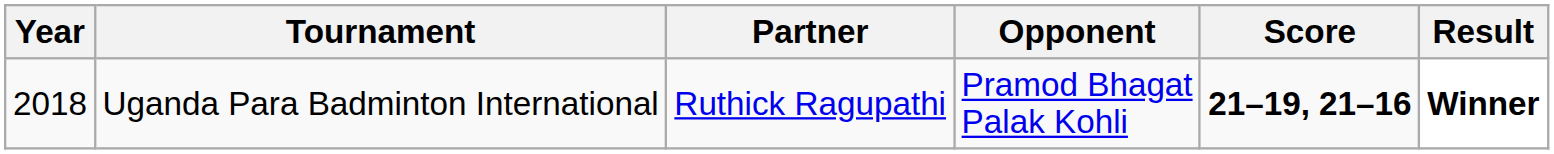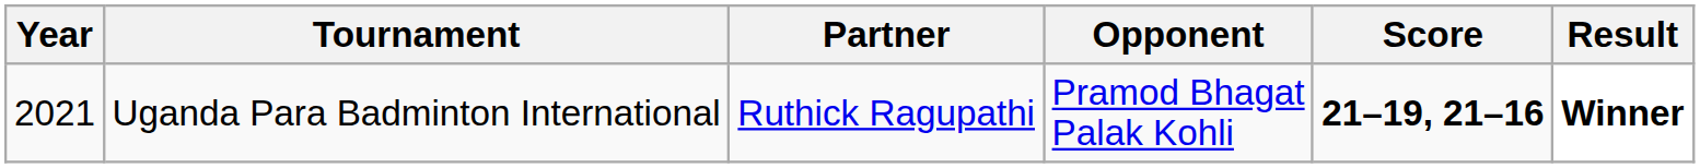Uganda Para Badminton International | Year: 2018 -> 2021
